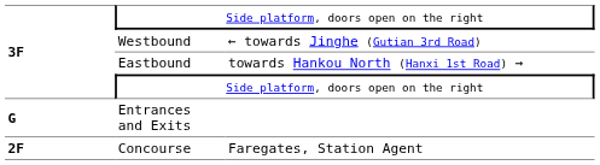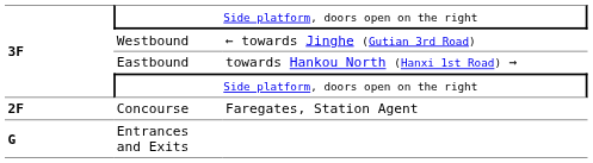rows swapped: Concourse <-> Entrances and Exits
